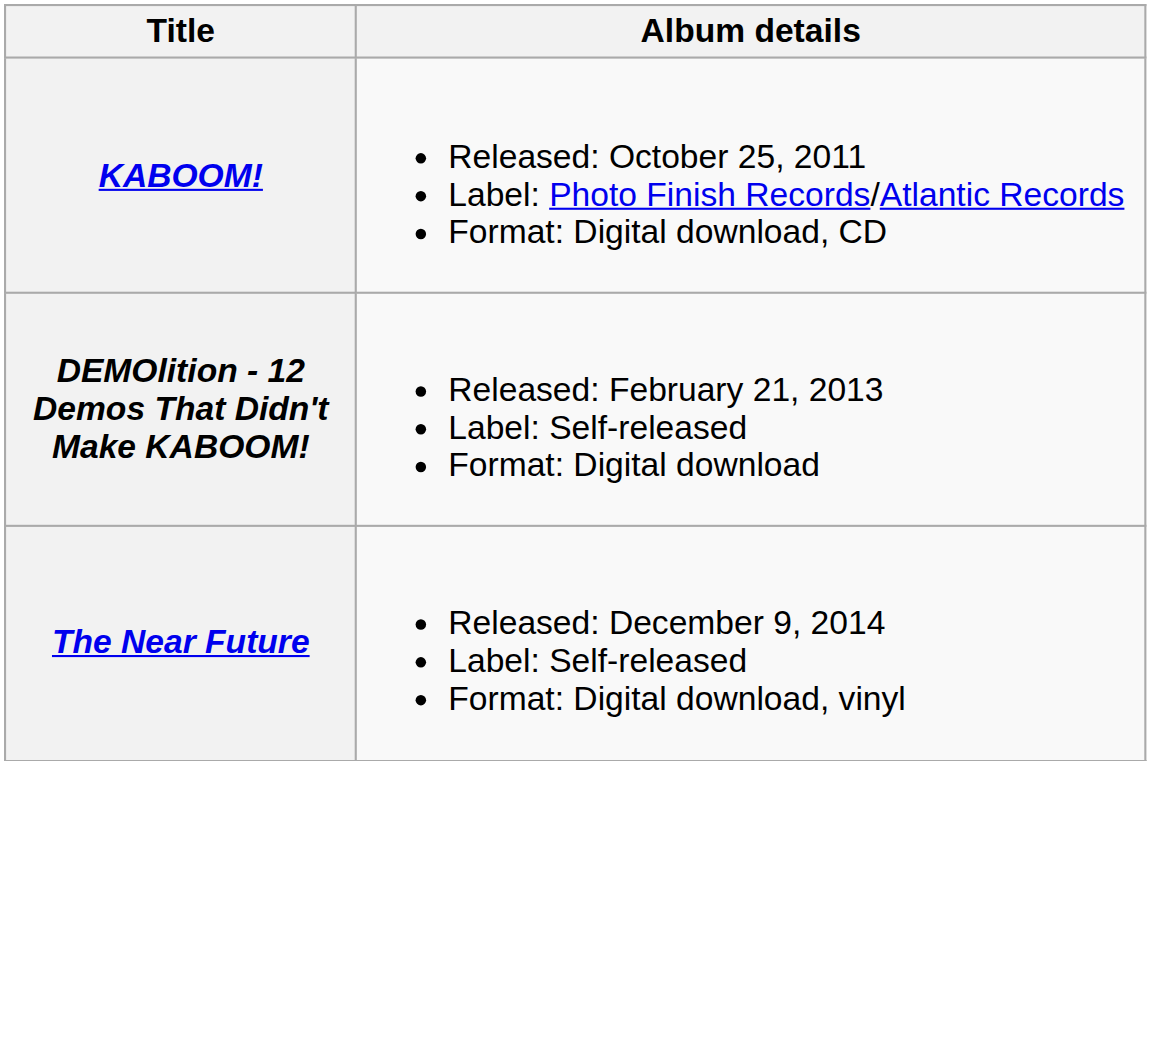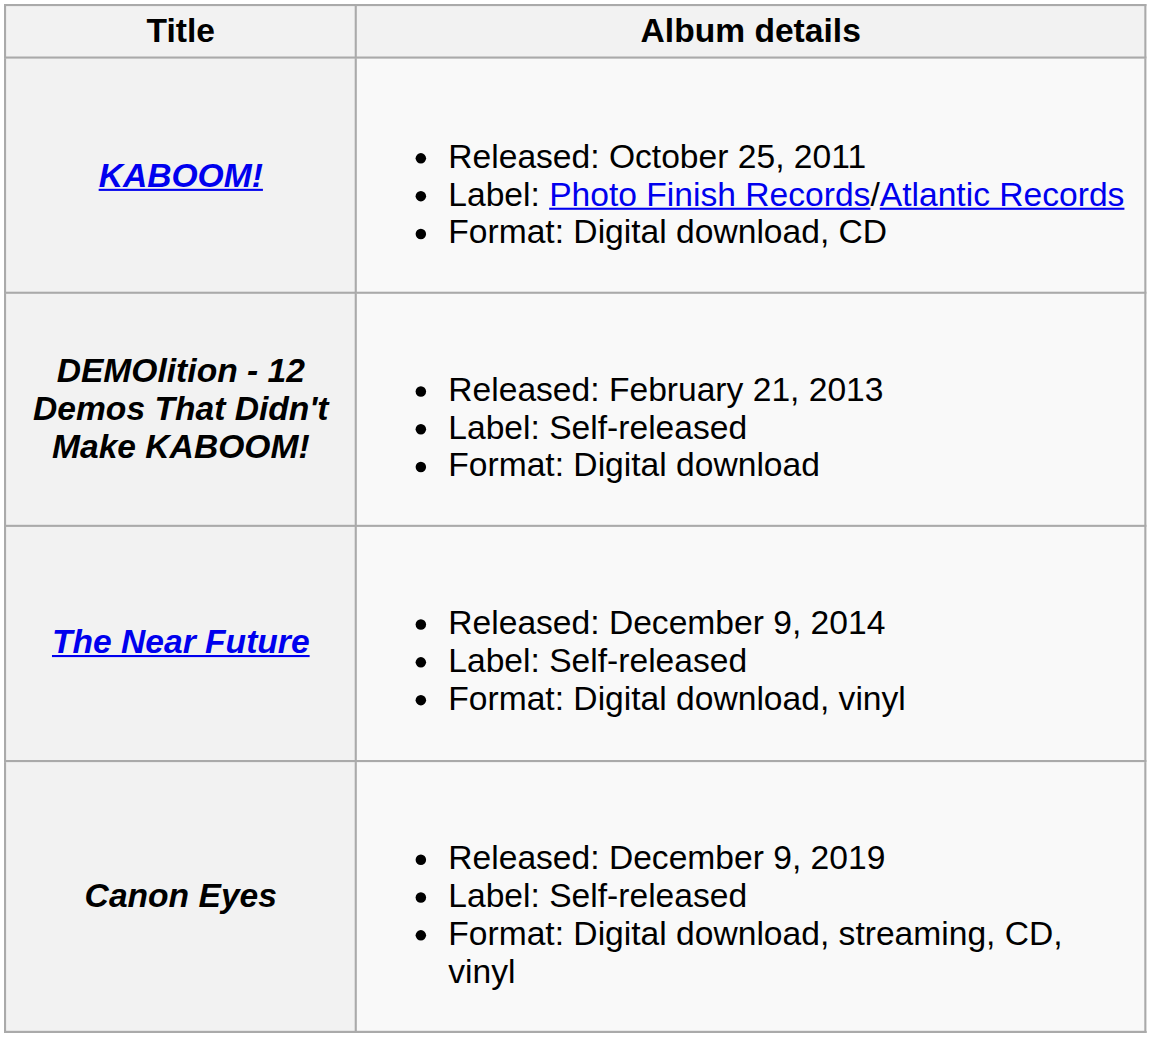+ row: Canon Eyes | Released: December 9, 2019 Label: Self-released Format: Digital download, streaming, CD, vinyl
